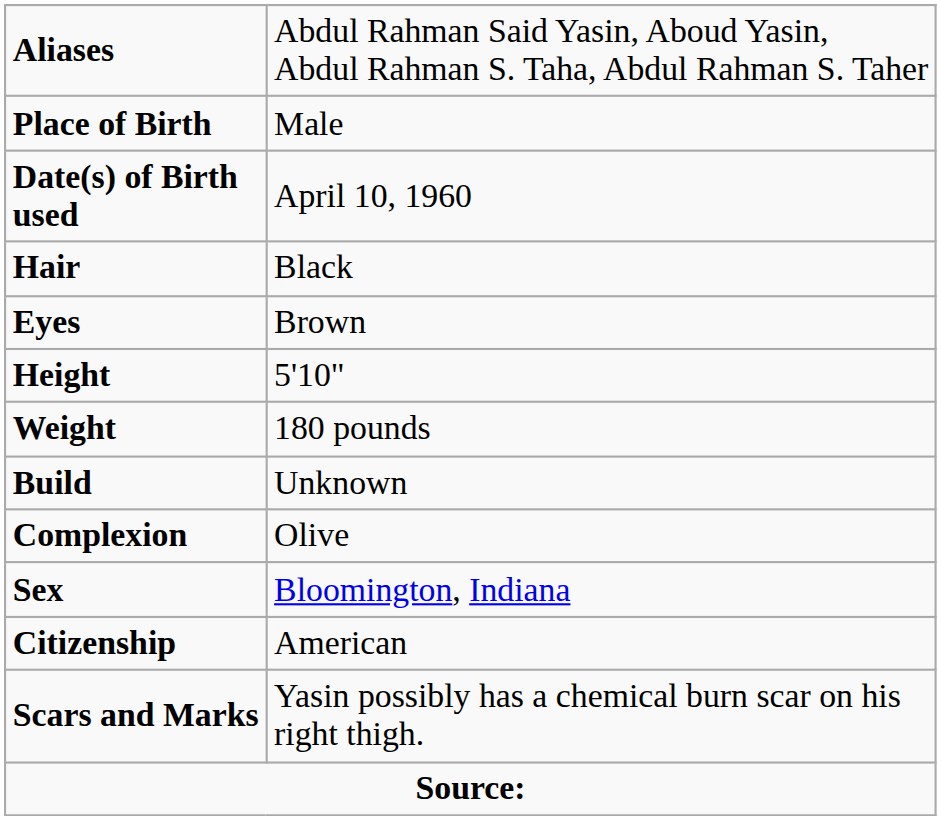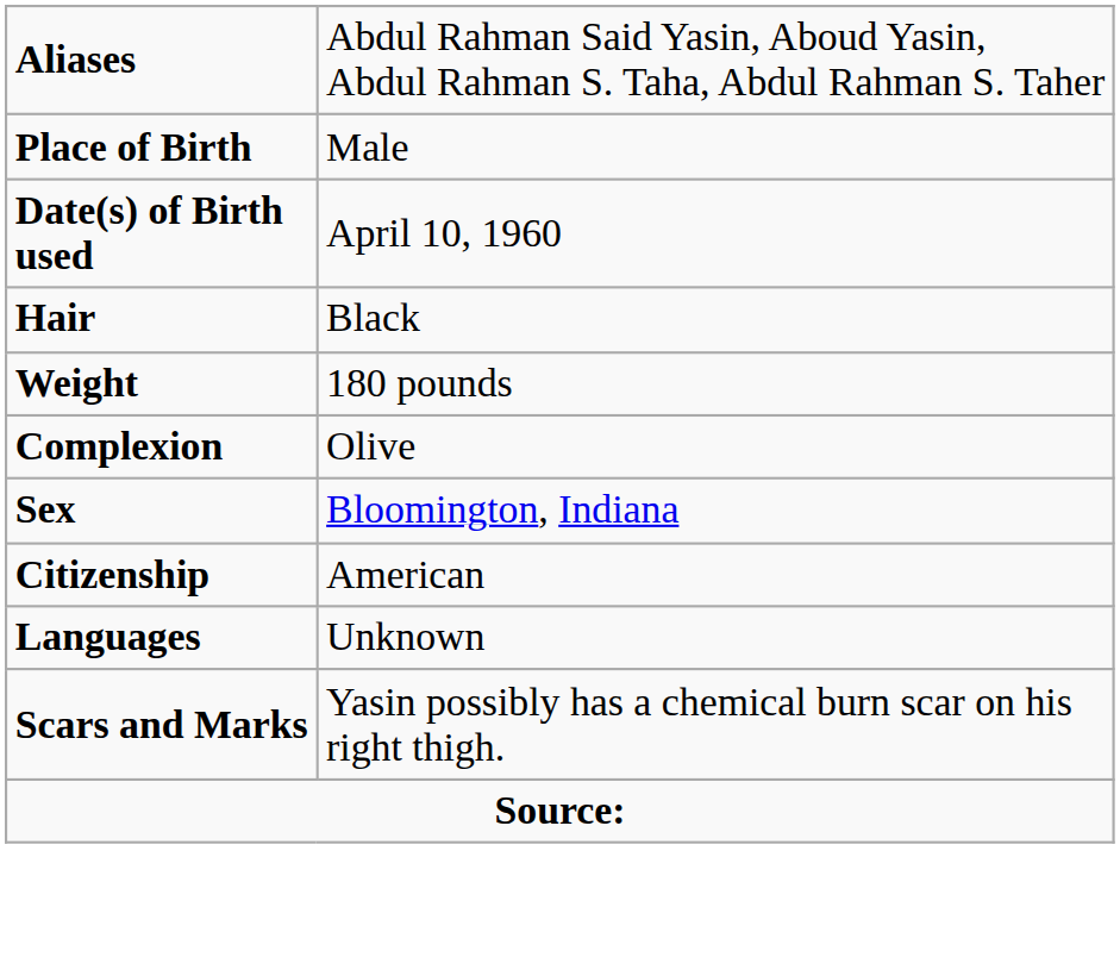- row: Eyes | Brown
- row: Height | 5'10"
- row: Build | Unknown
+ row: Languages | Unknown
